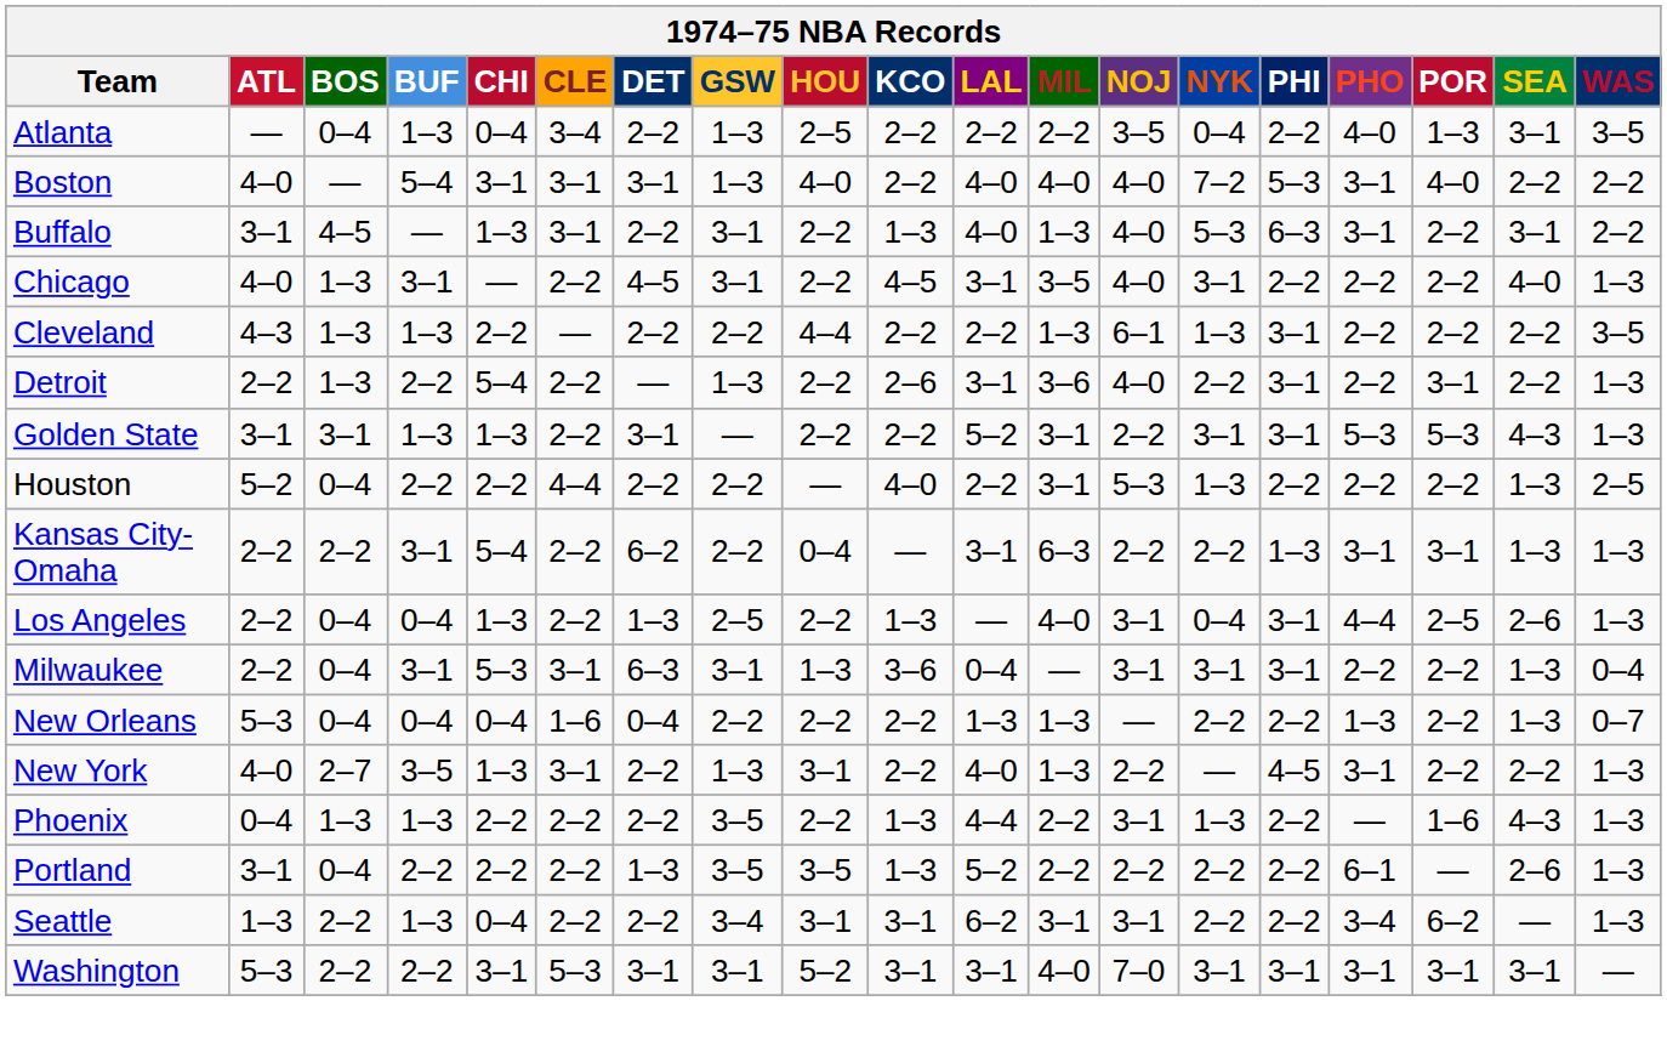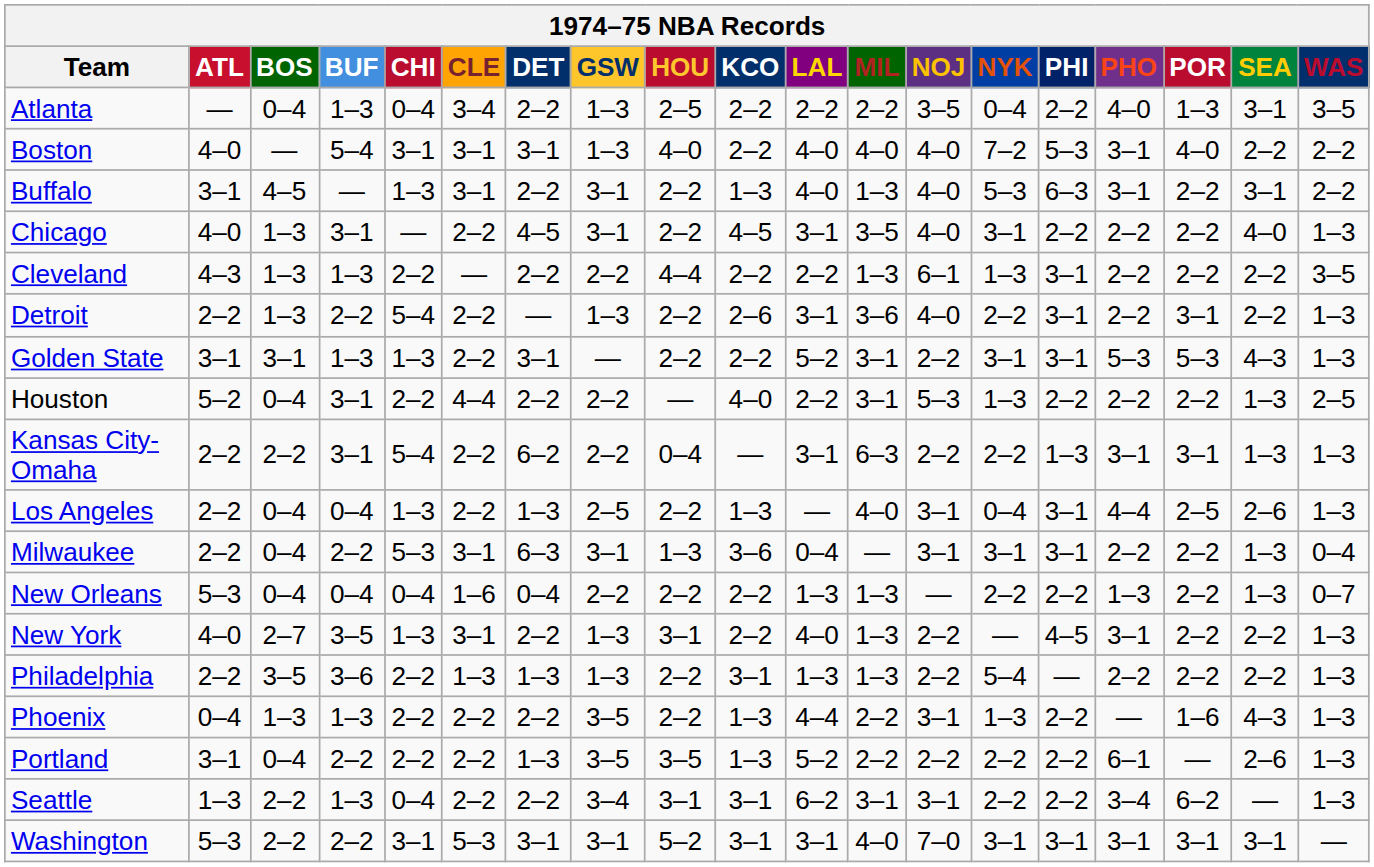Houston | BUF: 2–2 -> 3–1
Milwaukee | BUF: 3–1 -> 2–2
+ row: Philadelphia | 2–2 | 3–5 | 3–6 | 2–2 | 1–3 | 1–3 | 1–3 | 2–2 | 3–1 | 1–3 | 1–3 | 2–2 | 5–4 | — | 2–2 | 2–2 | 2–2 | 1–3
